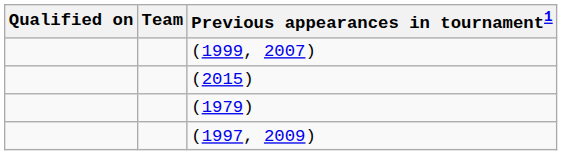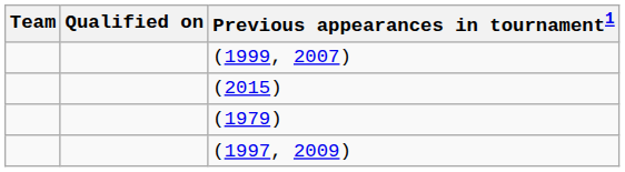columns swapped: Team <-> Qualified on
